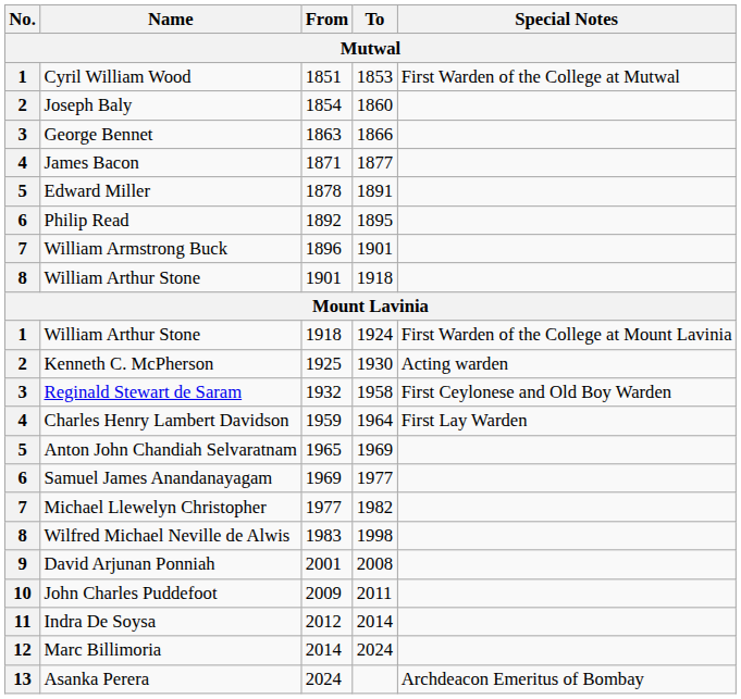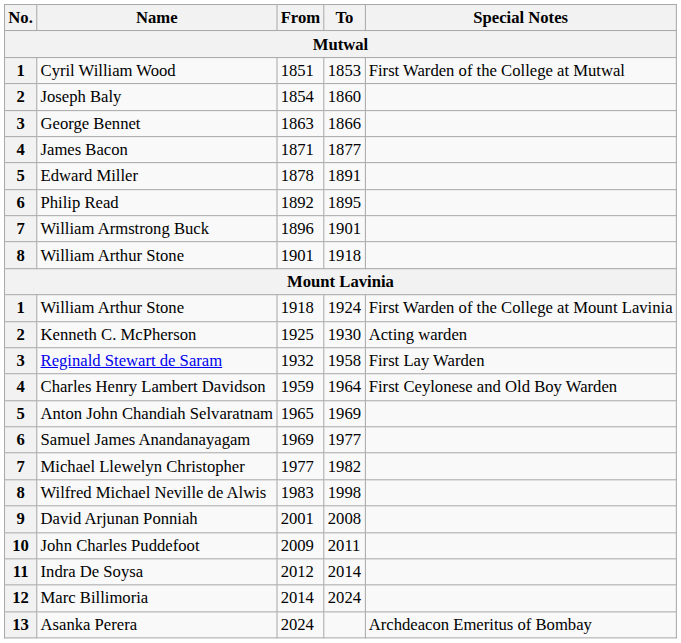Reginald Stewart de Saram | Special Notes: First Ceylonese and Old Boy Warden -> First Lay Warden
Charles Henry Lambert Davidson | Special Notes: First Lay Warden -> First Ceylonese and Old Boy Warden
